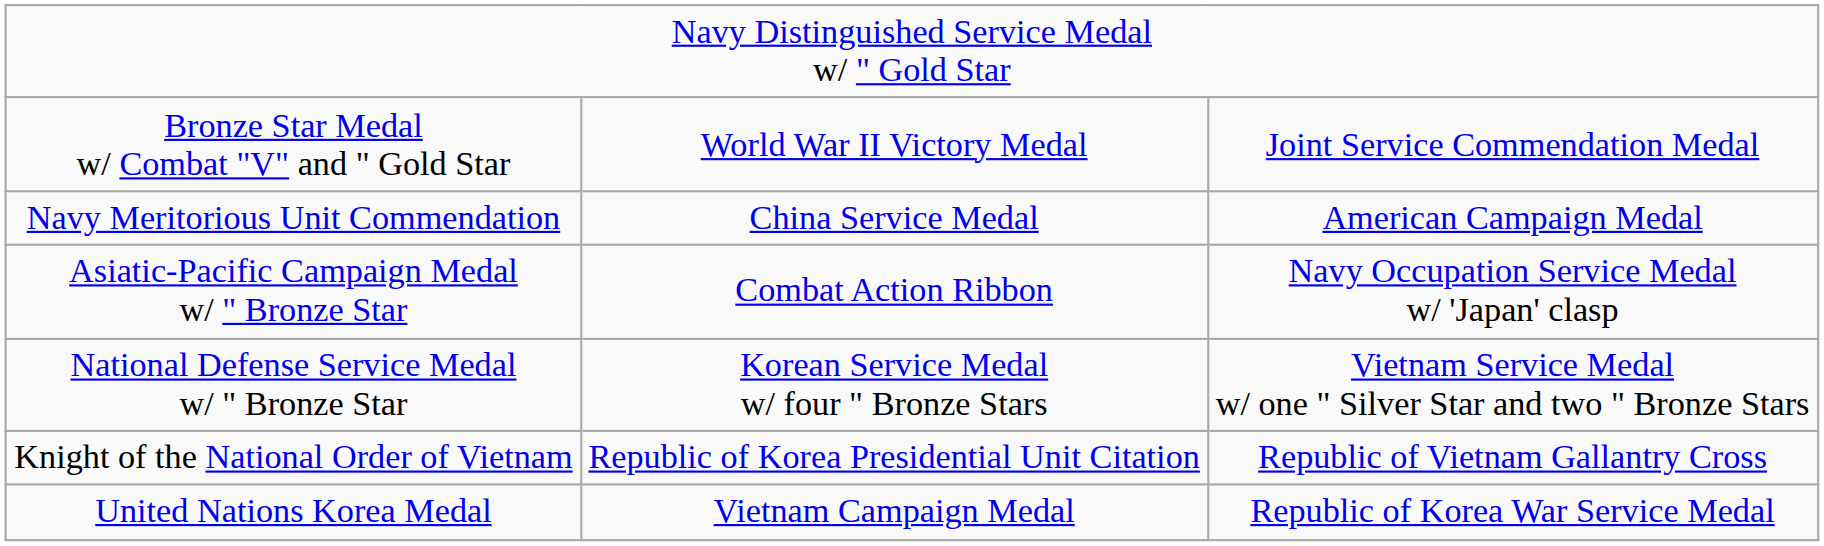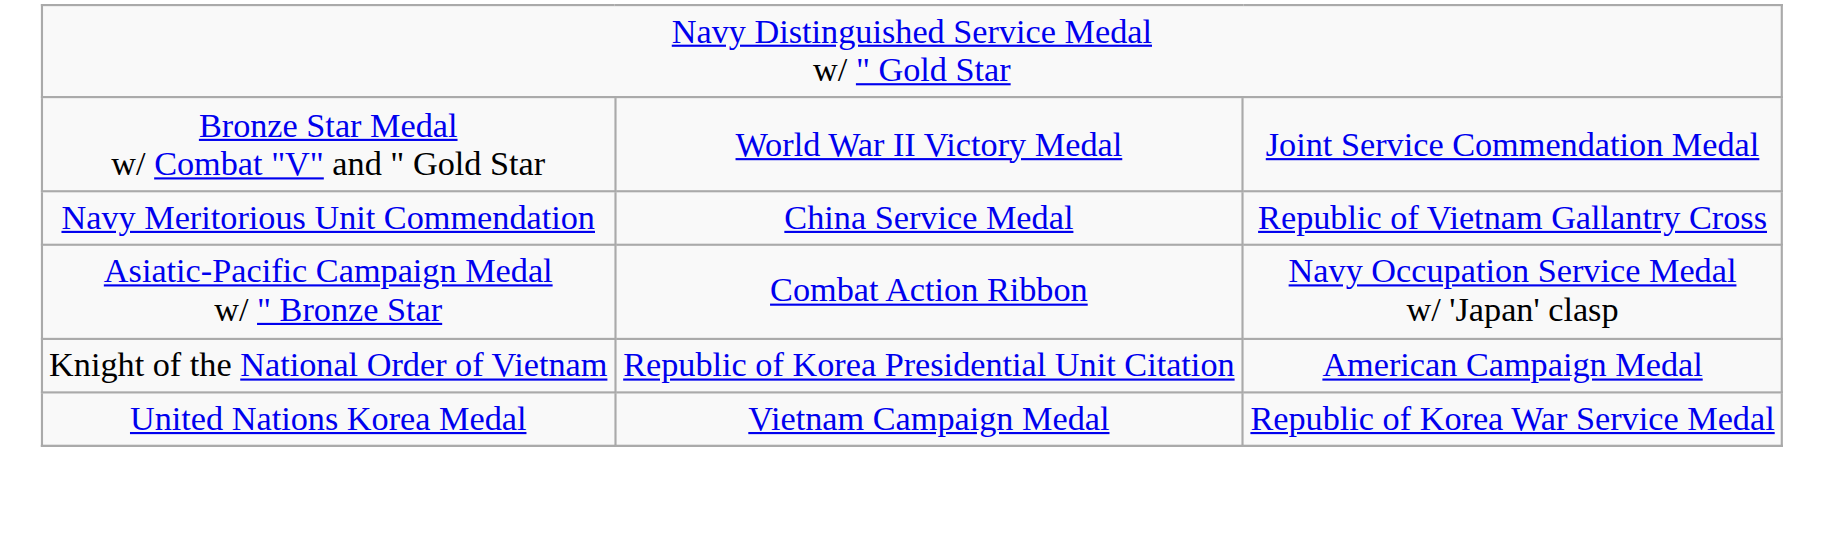Navy Meritorious Unit Commendation | column 3: American Campaign Medal -> Republic of Vietnam Gallantry Cross
- row: National Defense Service Medal w/ " Bronze Star | Korean Service Medal w/ four " Bronze Stars | Vietnam Service Medal w/ one " Silver Star and two " Bronze Stars
Knight of the National Order of Vietnam | column 3: Republic of Vietnam Gallantry Cross -> American Campaign Medal
